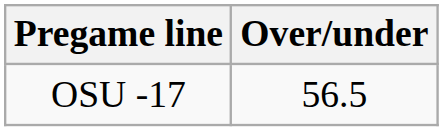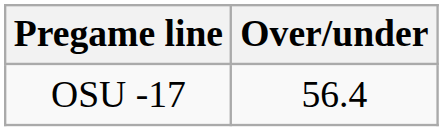OSU -17 | Over/under: 56.5 -> 56.4
